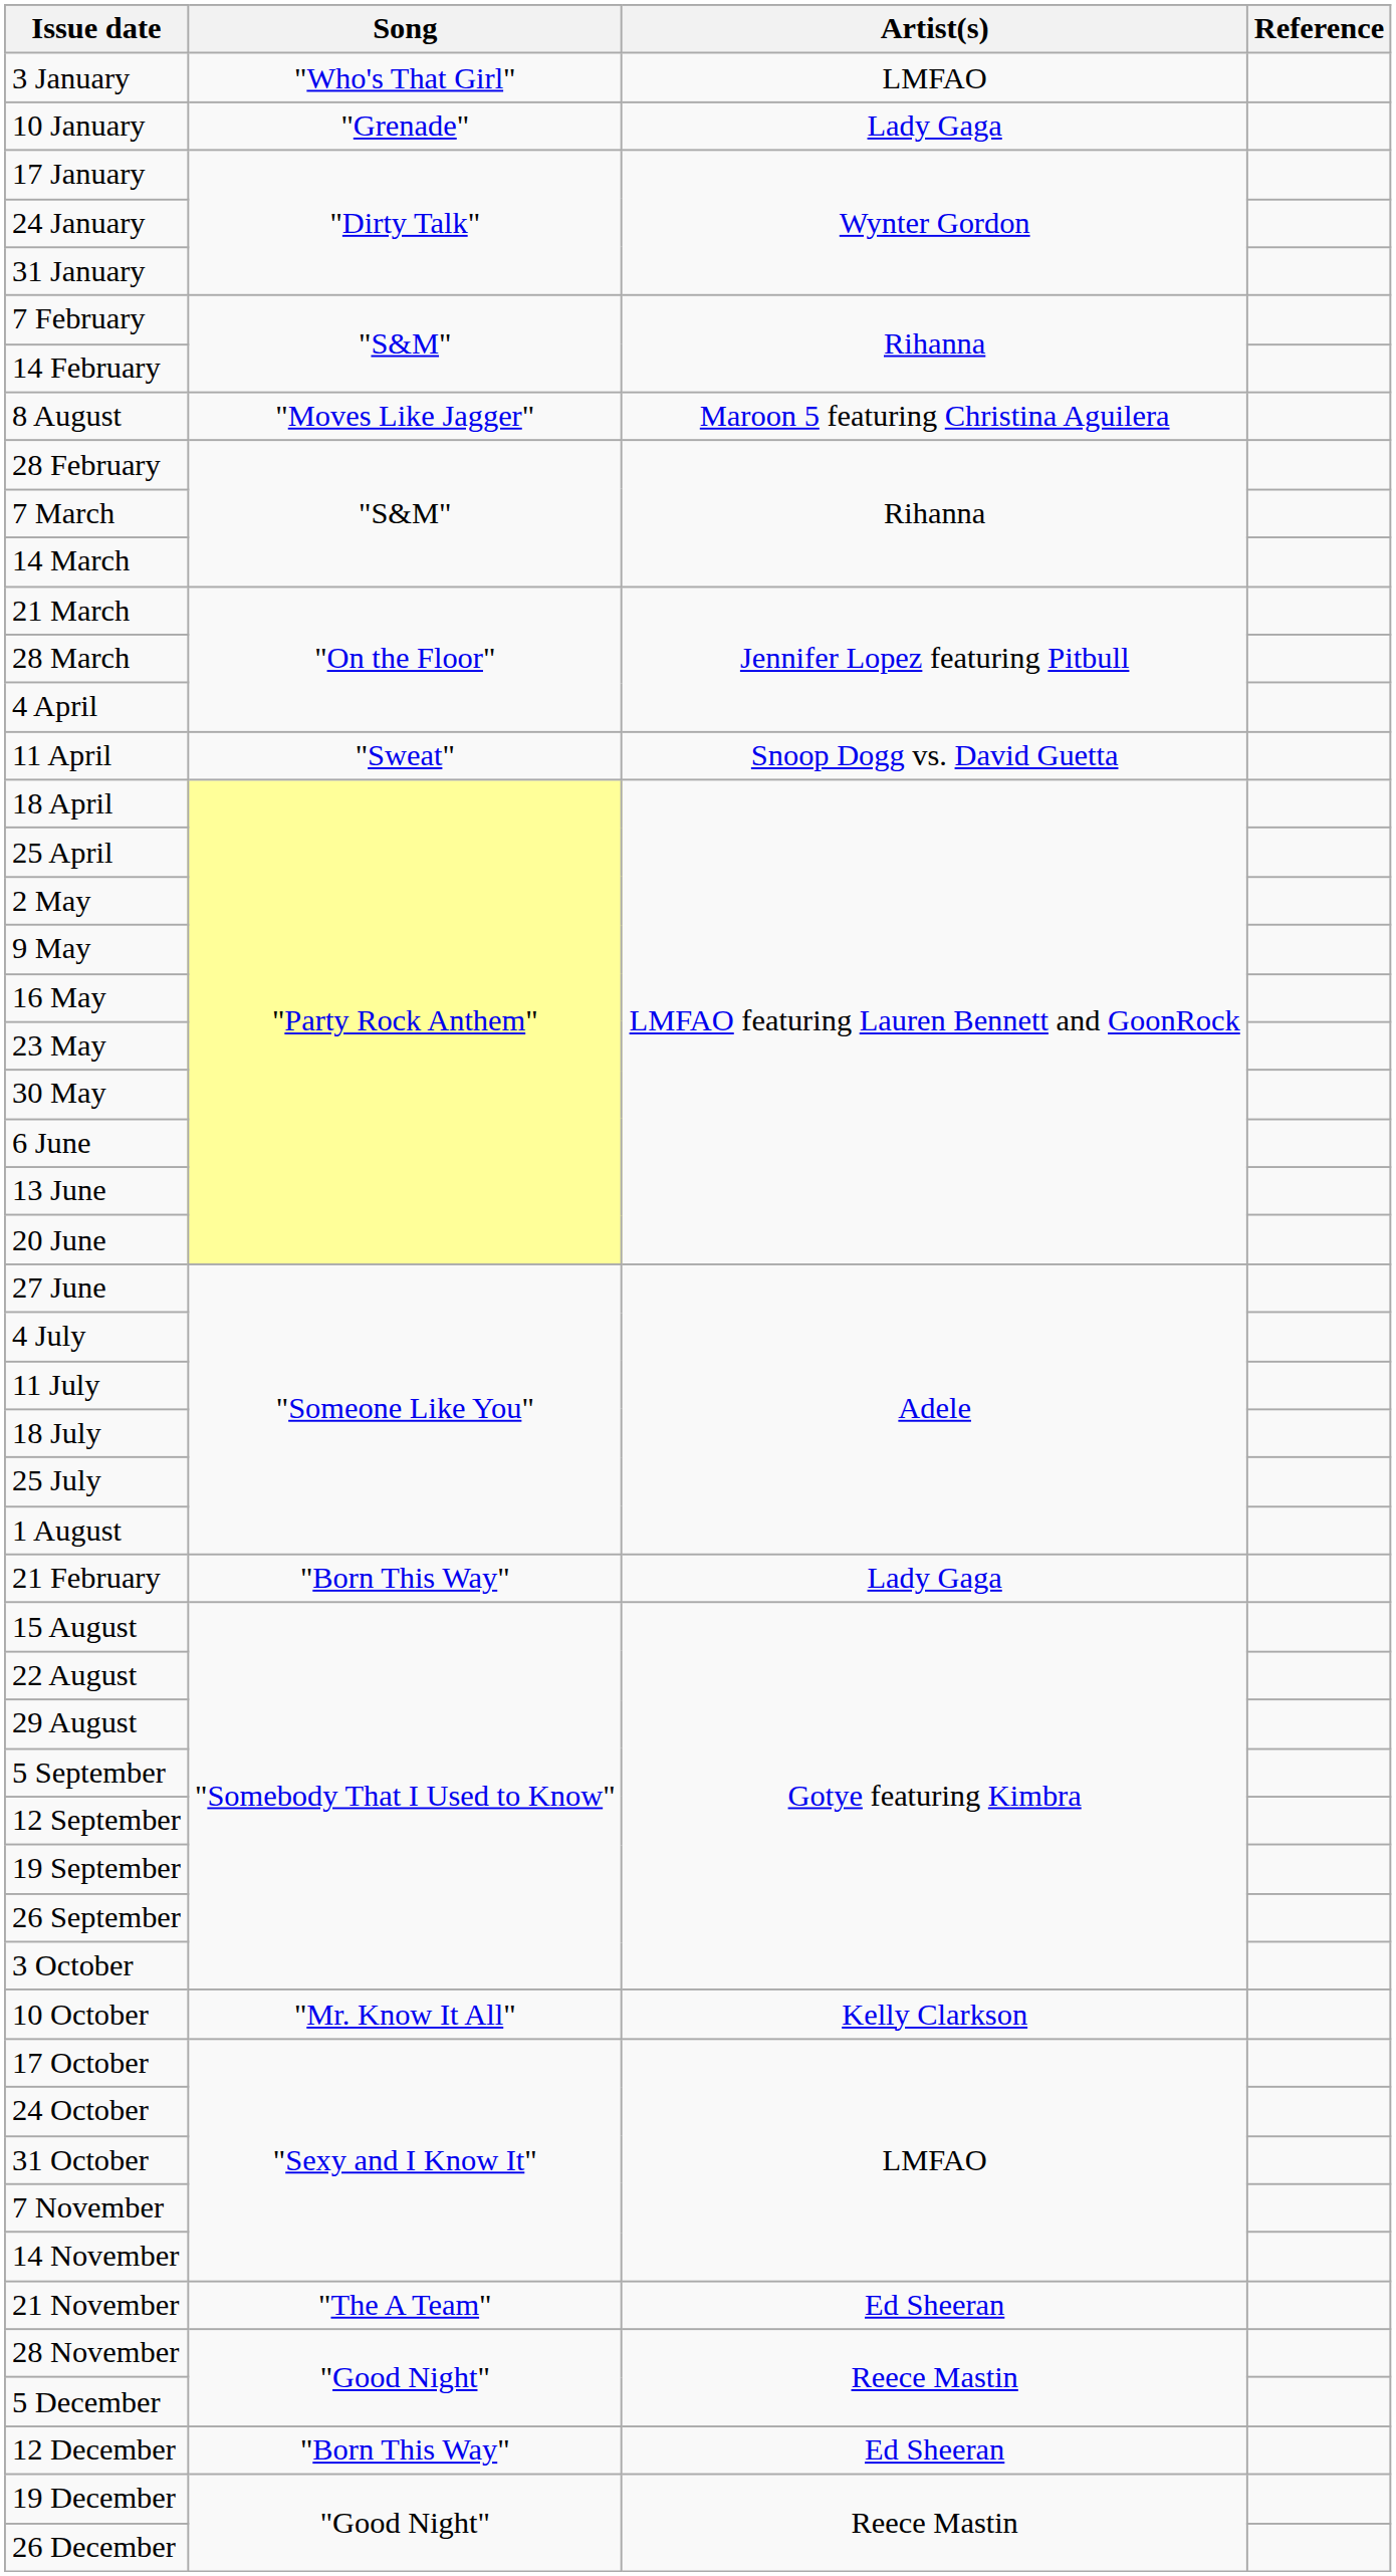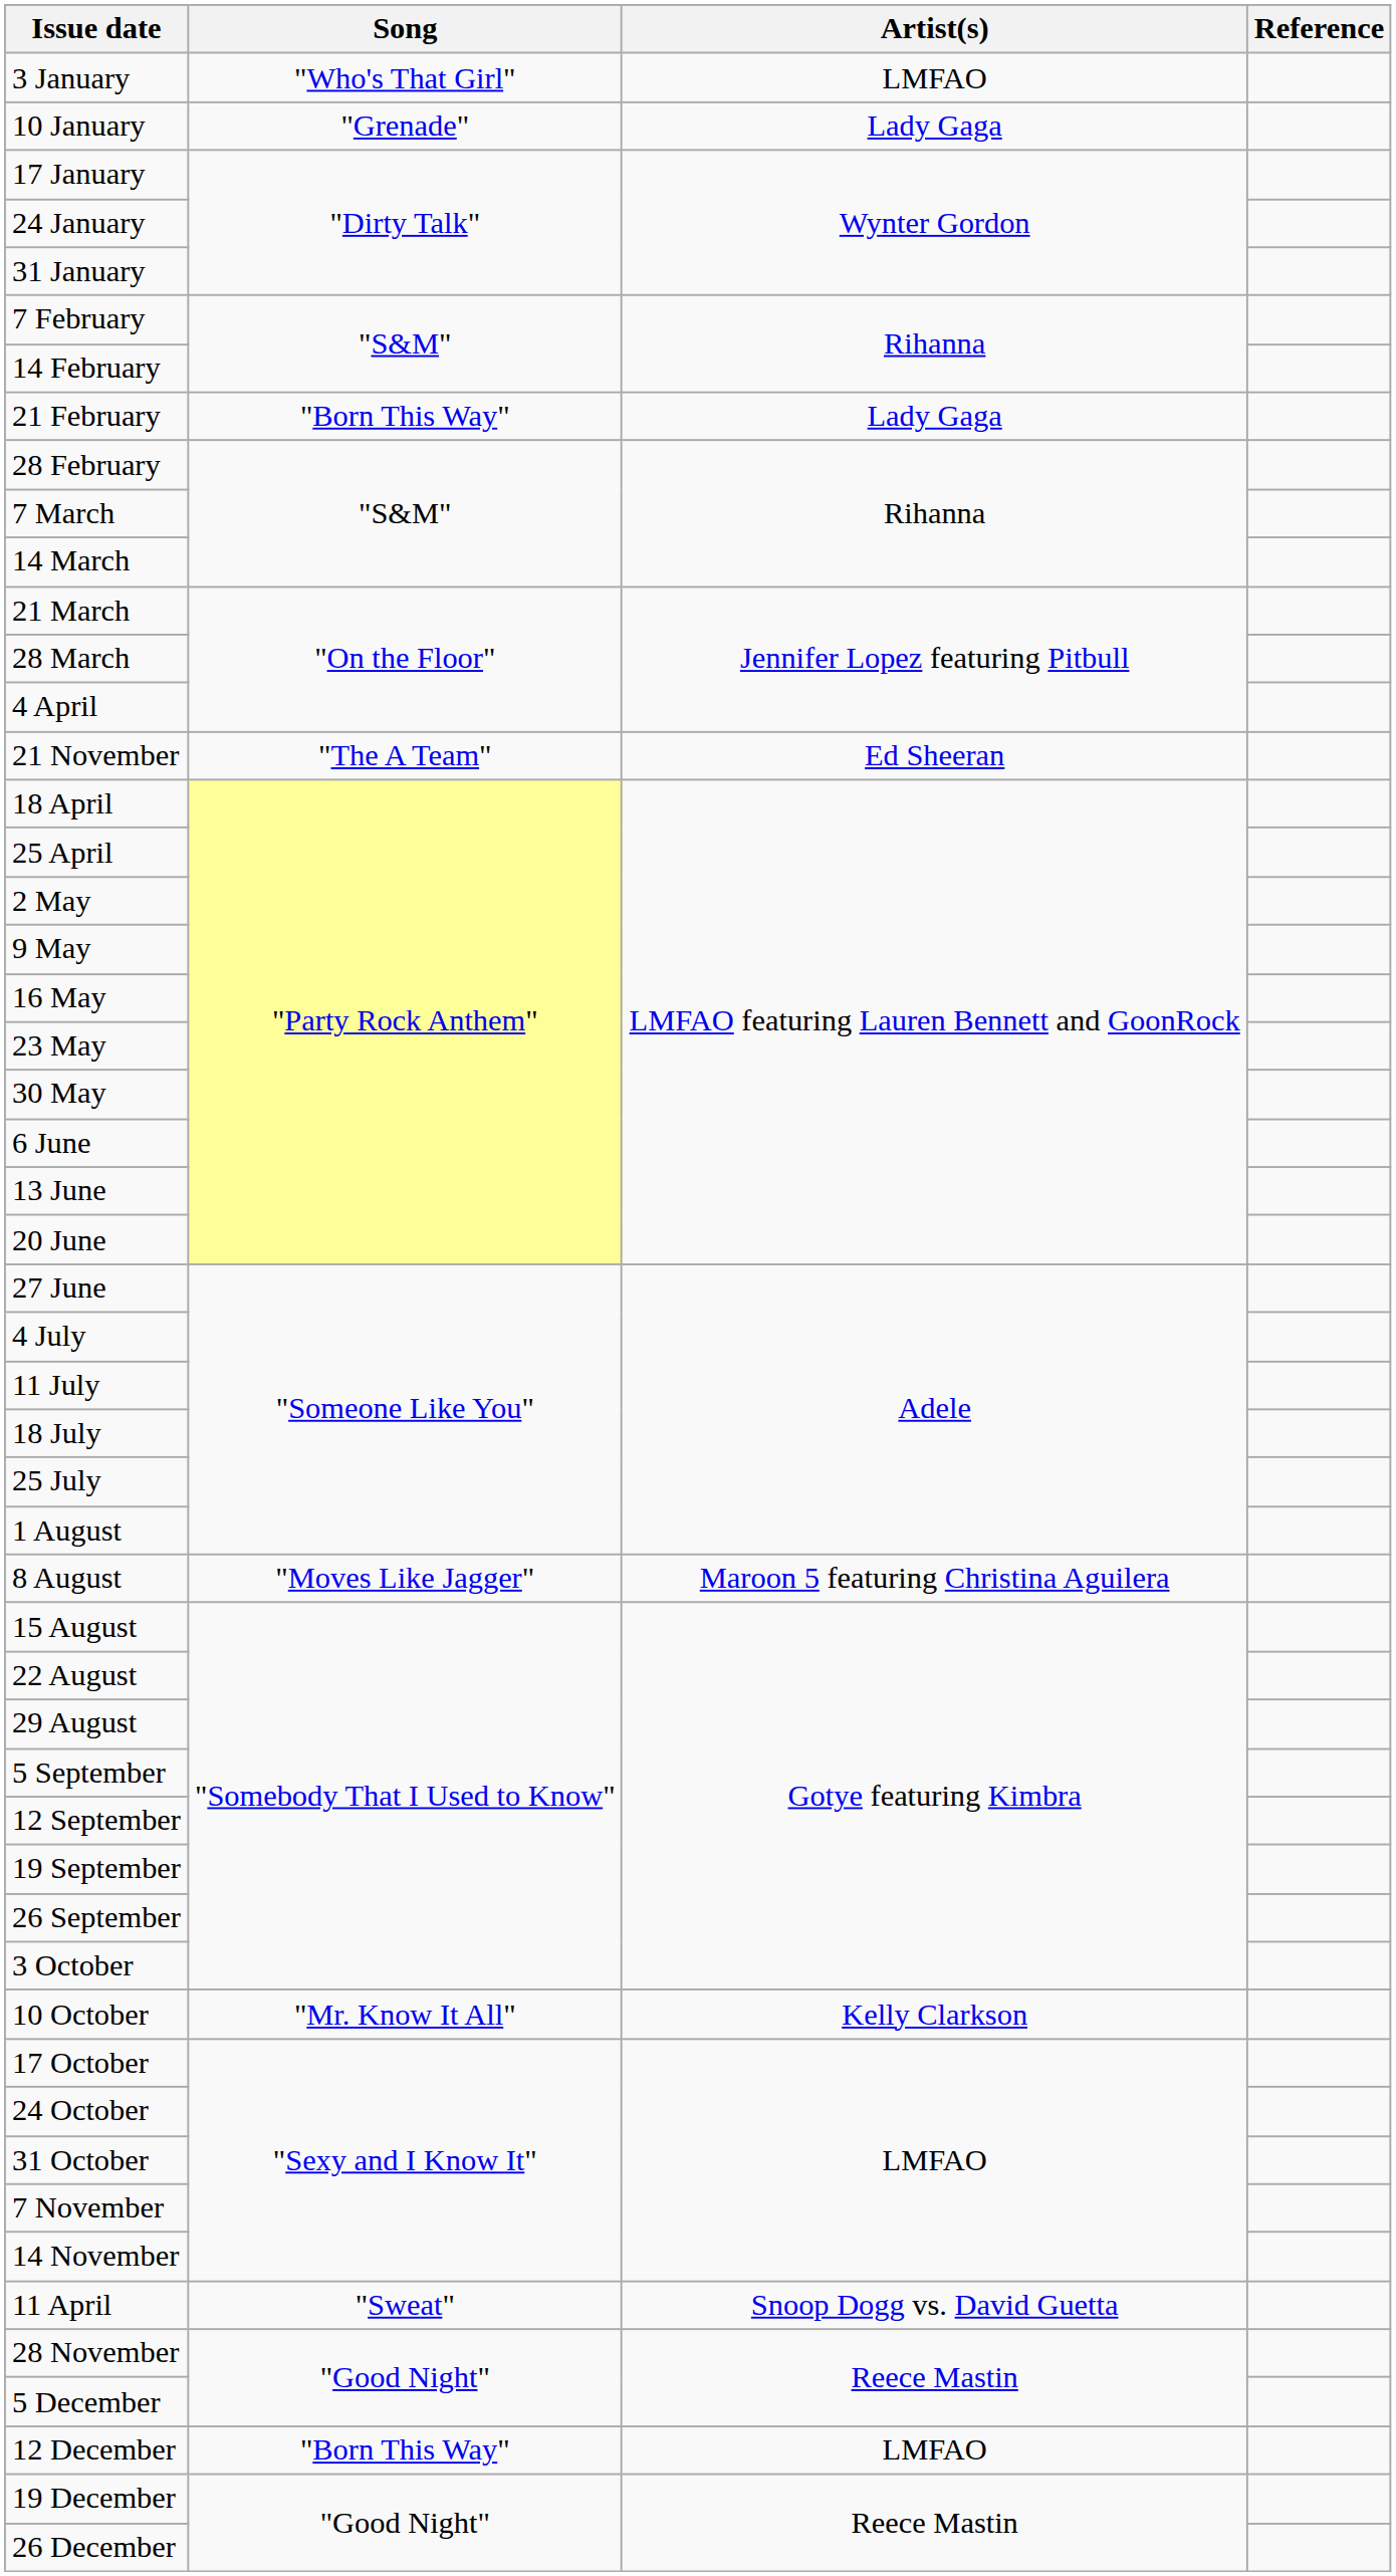rows swapped: 21 February <-> 8 August
rows swapped: 11 April <-> 21 November
12 December | Artist(s): Ed Sheeran -> LMFAO
